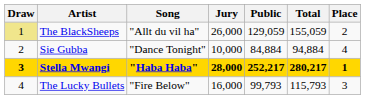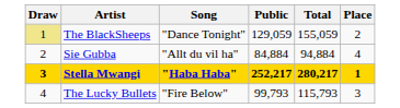- column: Jury | 26,000 | 10,000 | 28,000 | 16,000
The BlackSheeps | Song: "Allt du vil ha" -> "Dance Tonight"
Sie Gubba | Song: "Dance Tonight" -> "Allt du vil ha"
